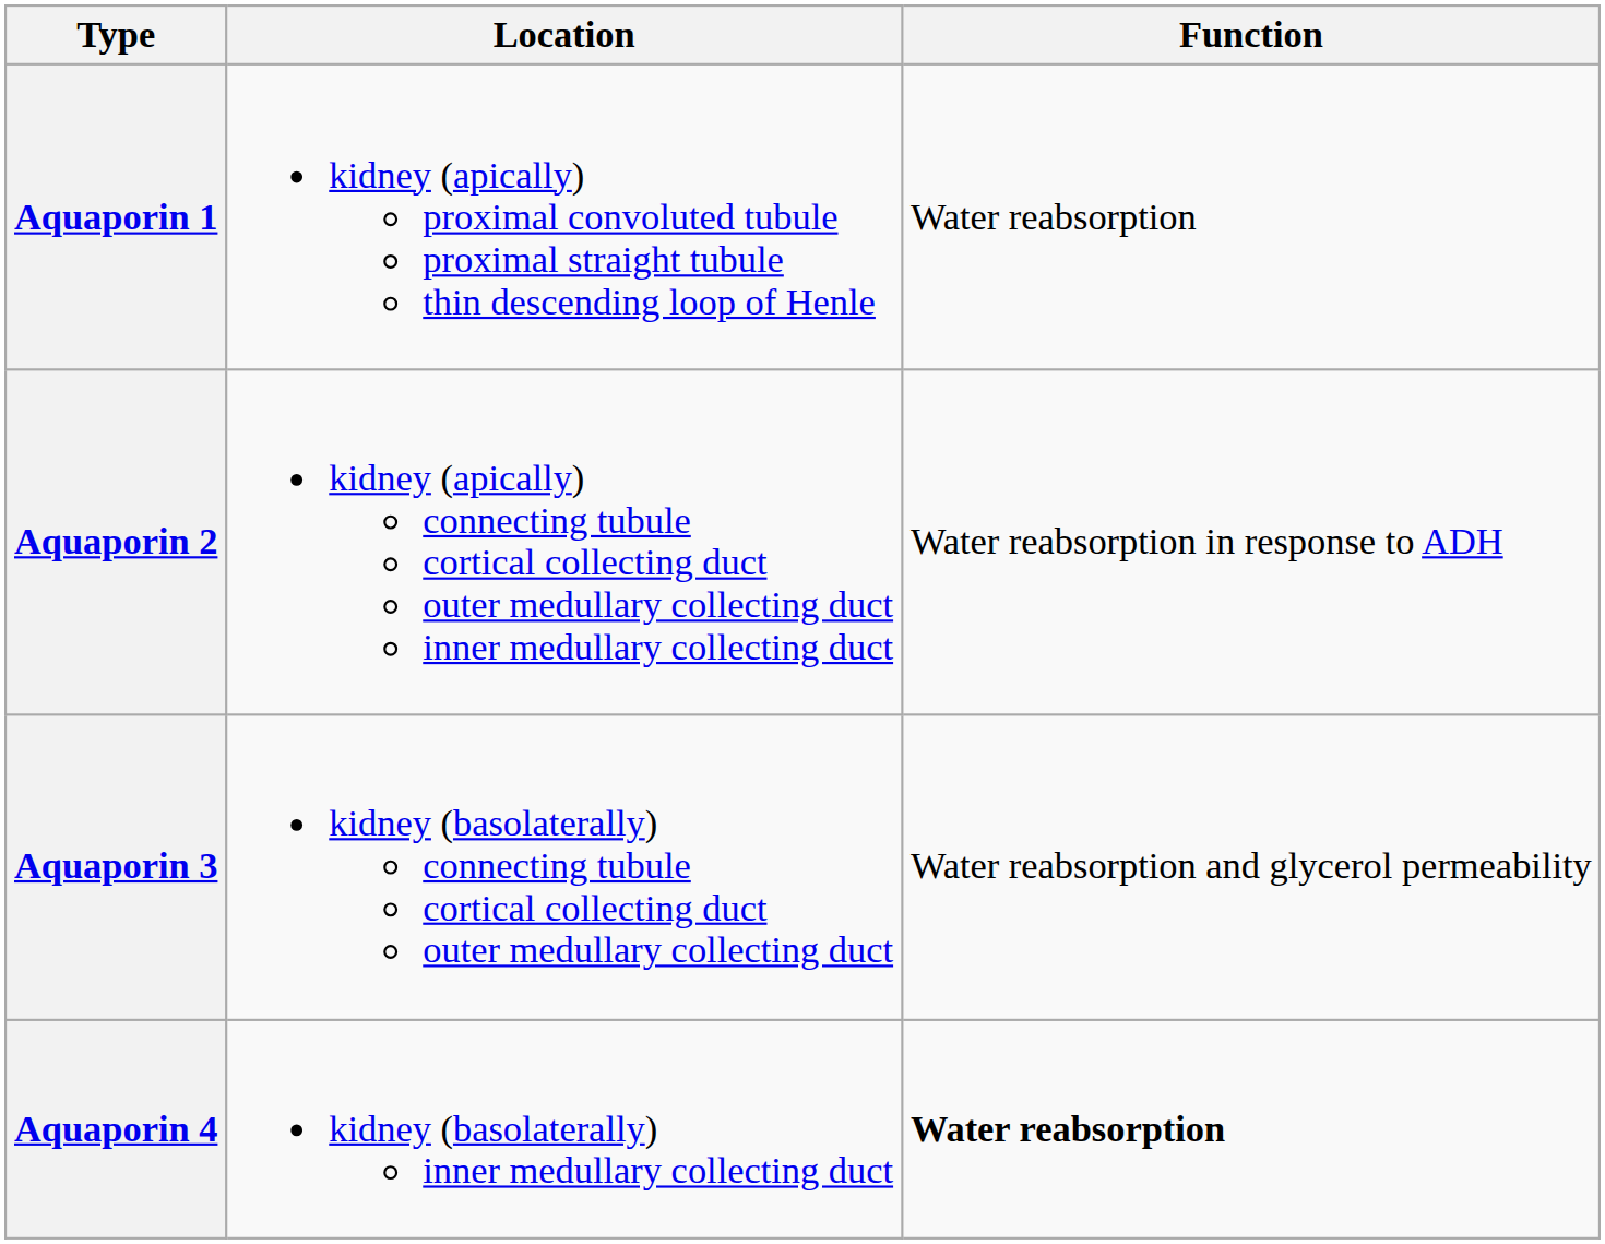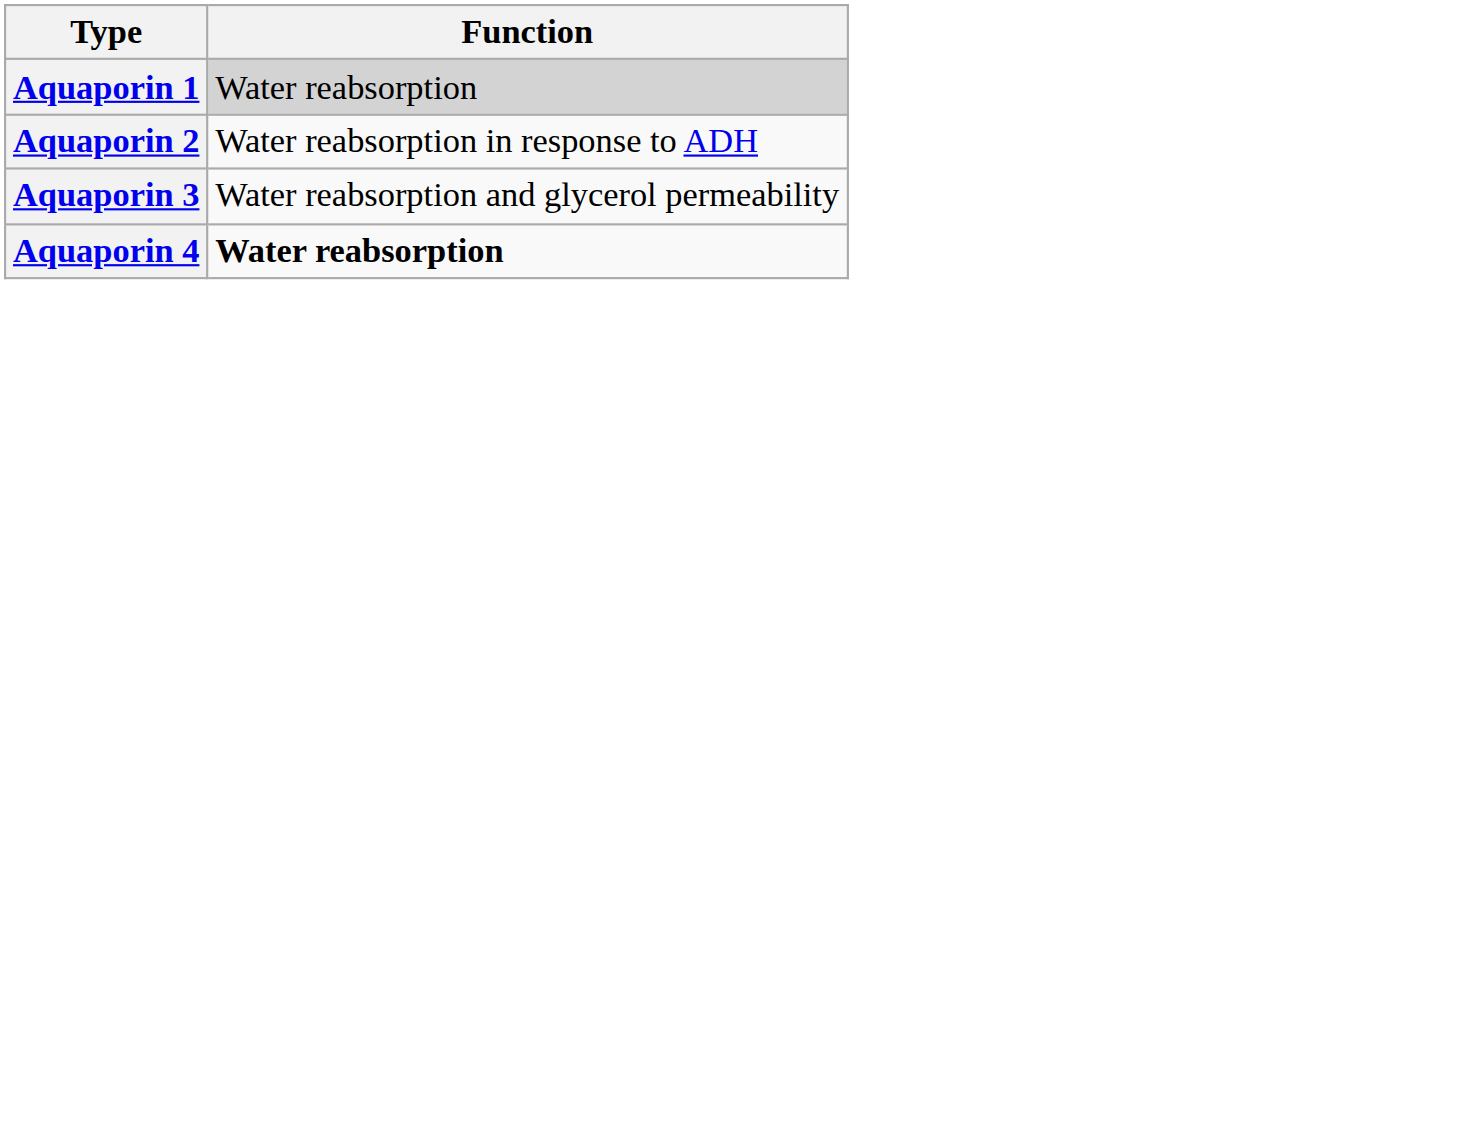- column: Location | kidney (apically) proximal convoluted tubule proximal straight tubule thin descending loop of Henle | kidney (apically) connecting tubule cortical collecting duct outer medullary collecting duct inner medullary collecting duct | kidney (basolaterally) connecting tubule cortical collecting duct outer medullary collecting duct | kidney (basolaterally) inner medullary collecting duct
Aquaporin 1 | Function: no background -> lightgrey background
